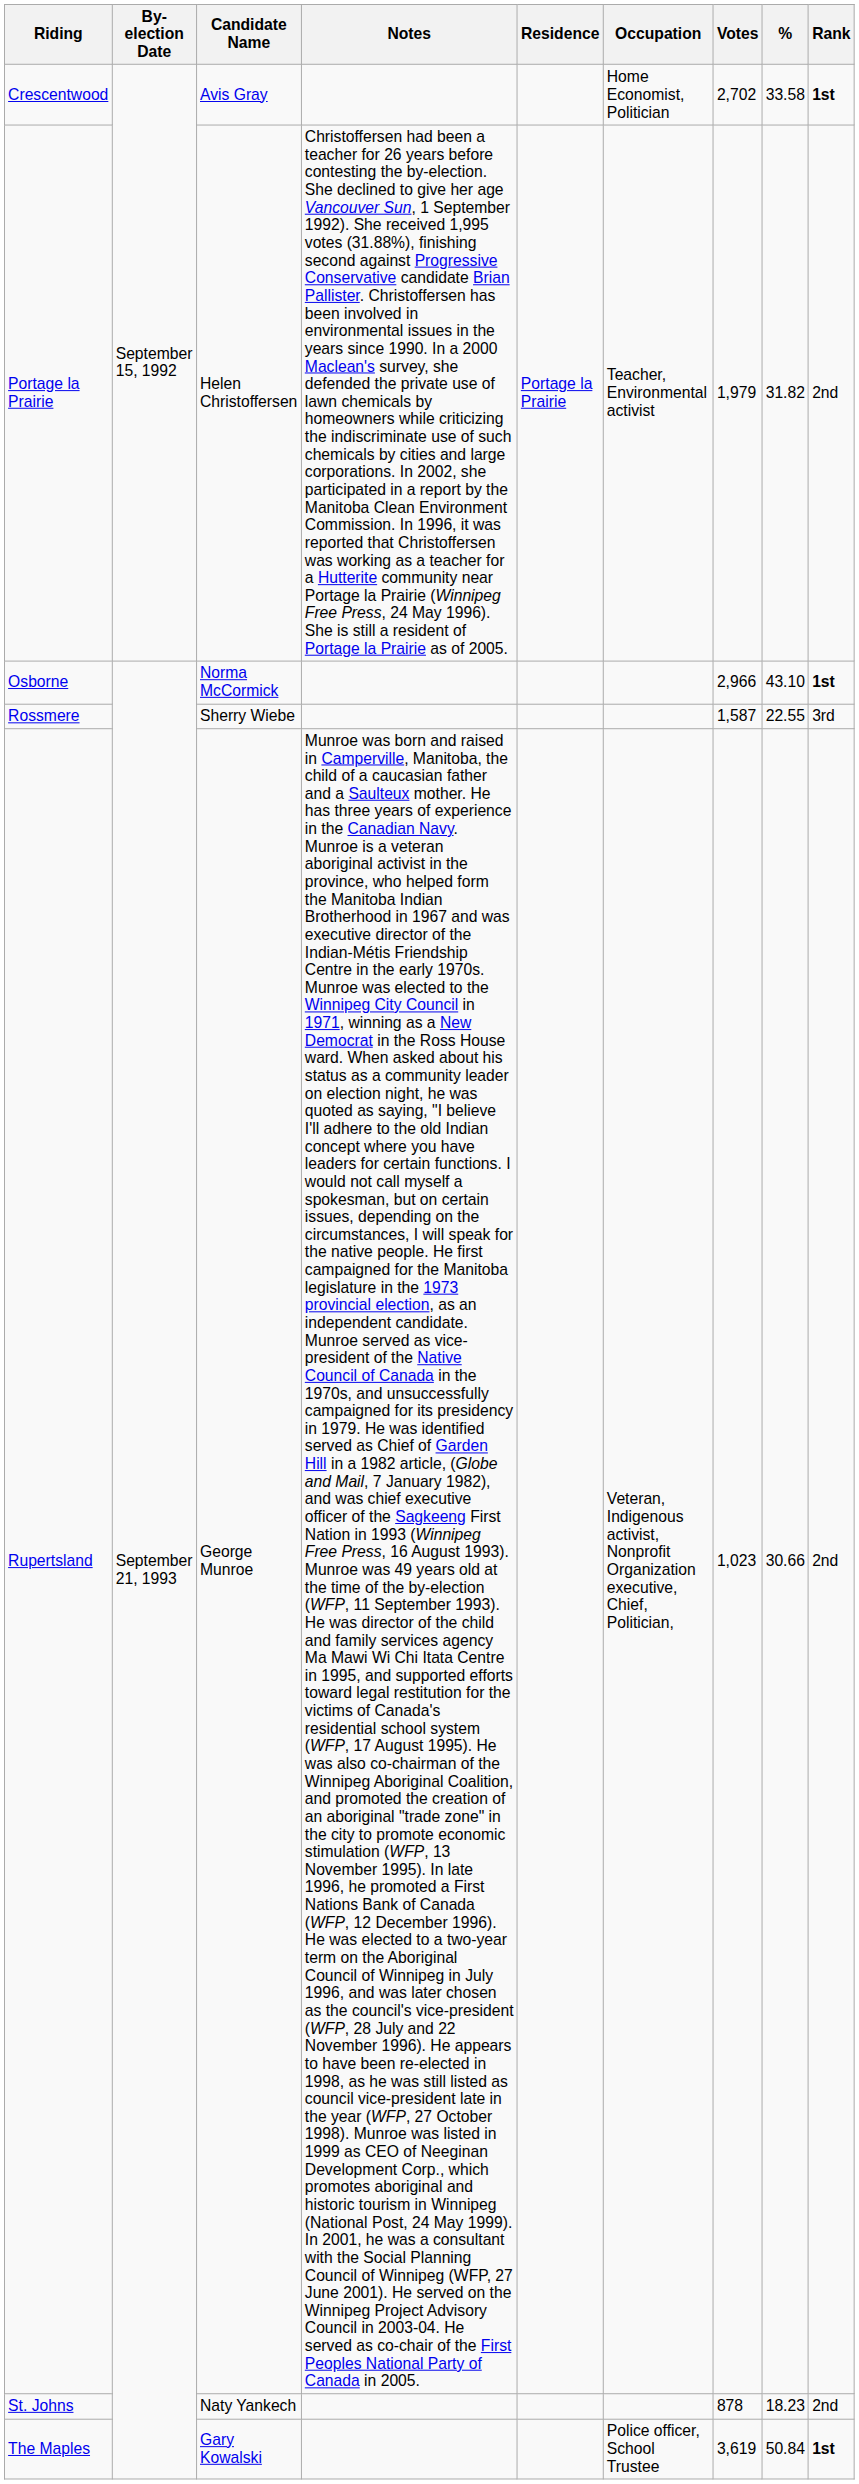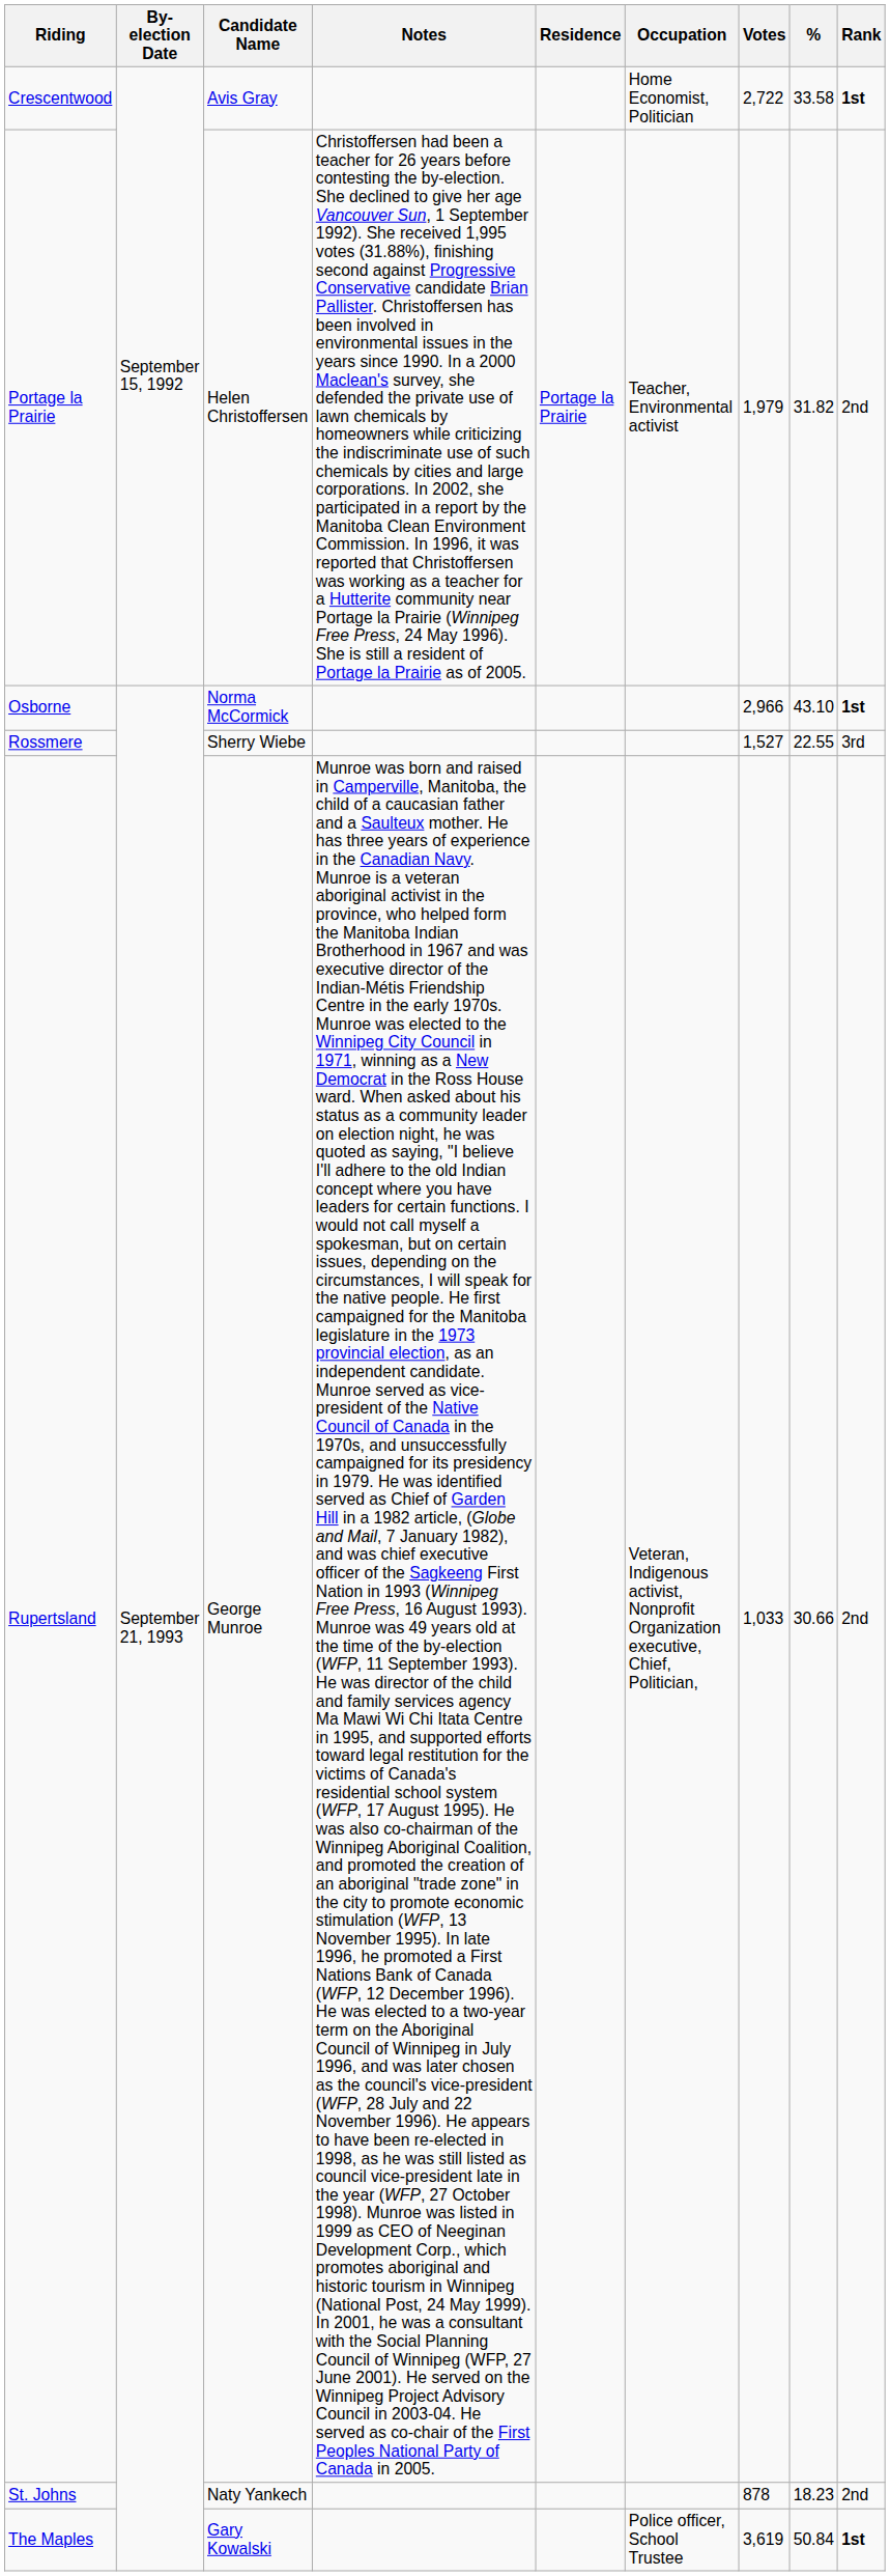Crescentwood | Votes: 2,702 -> 2,722
Rossmere | Votes: 1,587 -> 1,527
Rupertsland | Votes: 1,023 -> 1,033
